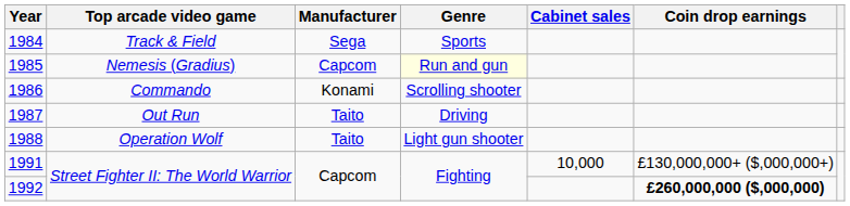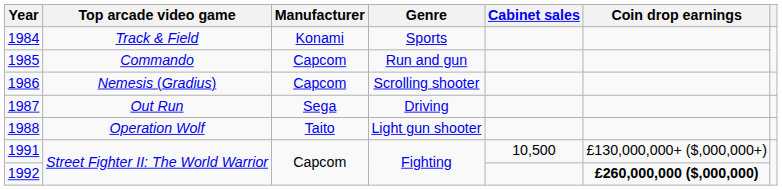1984 | Manufacturer: Sega -> Konami
1985 | Top arcade video game: Nemesis (Gradius) -> Commando
1985 | Genre: lightyellow background -> no background
1986 | Top arcade video game: Commando -> Nemesis (Gradius)
1986 | Manufacturer: Konami -> Capcom
1987 | Manufacturer: Taito -> Sega
1991 | Cabinet sales: 10,000 -> 10,500
